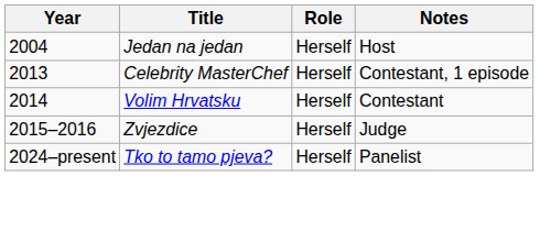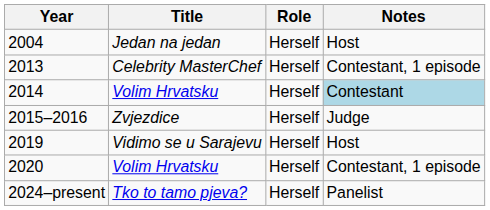2014 | Notes: no background -> lightblue background
+ row: 2019 | Vidimo se u Sarajevu | Herself | Host
+ row: 2020 | Volim Hrvatsku | Herself | Contestant, 1 episode
